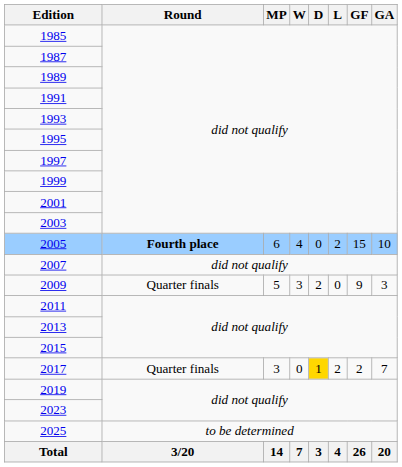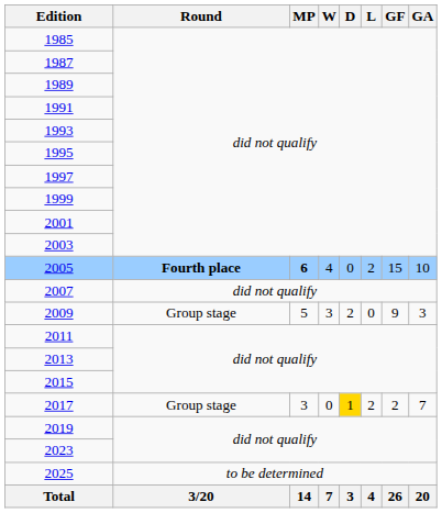2005 | MP: normal -> bold
2009 | Round: Quarter finals -> Group stage
2017 | Round: Quarter finals -> Group stage
